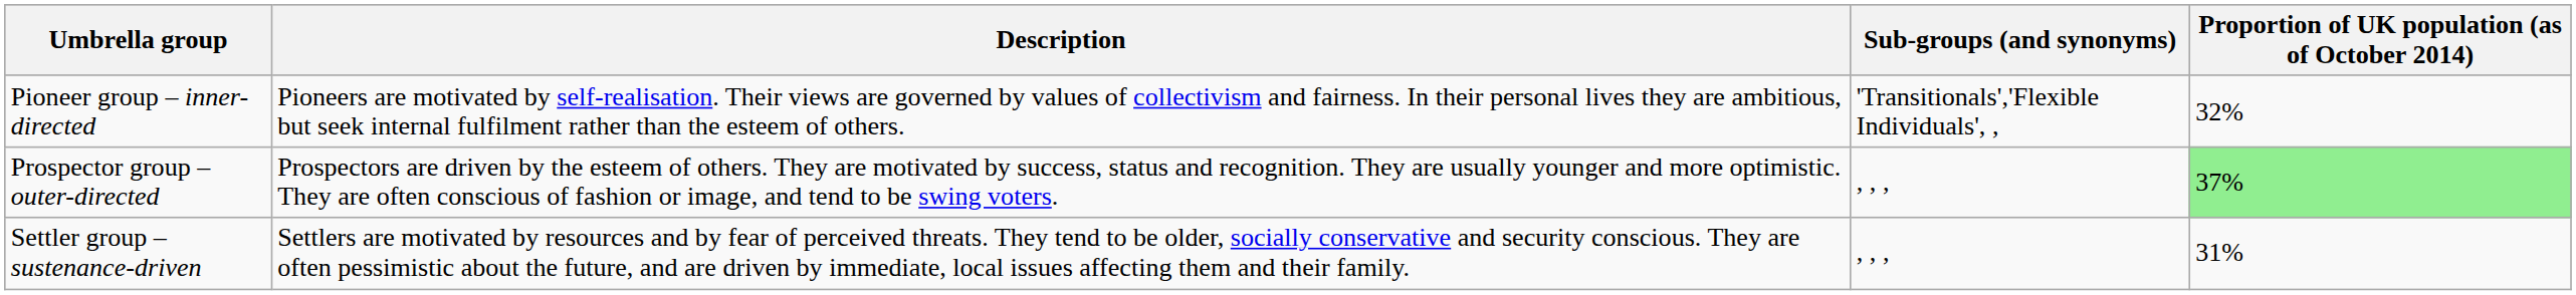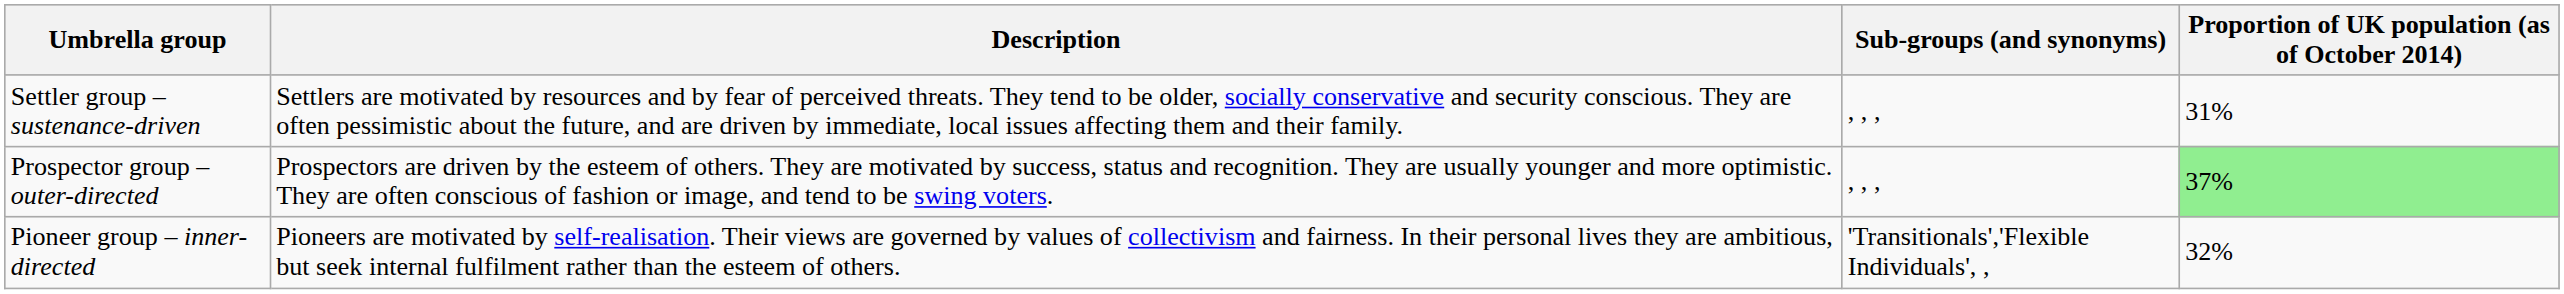rows swapped: Pioneer group – inner-directed <-> Settler group – sustenance-driven
